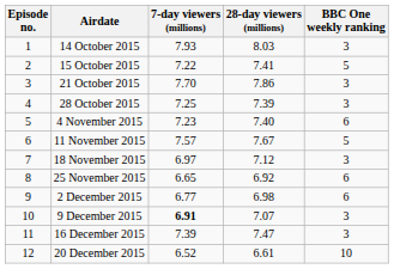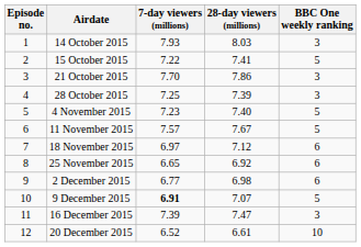4 November 2015 | BBC One weekly ranking: 6 -> 5
18 November 2015 | BBC One weekly ranking: 3 -> 6
9 December 2015 | BBC One weekly ranking: 3 -> 5
